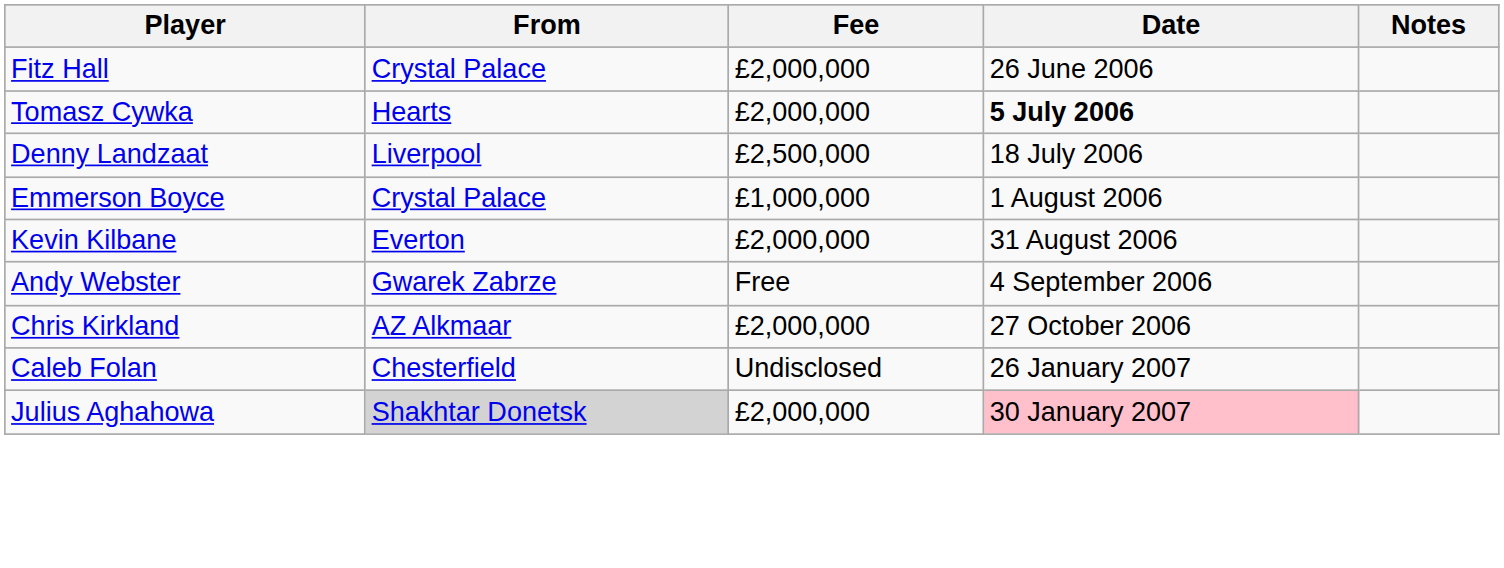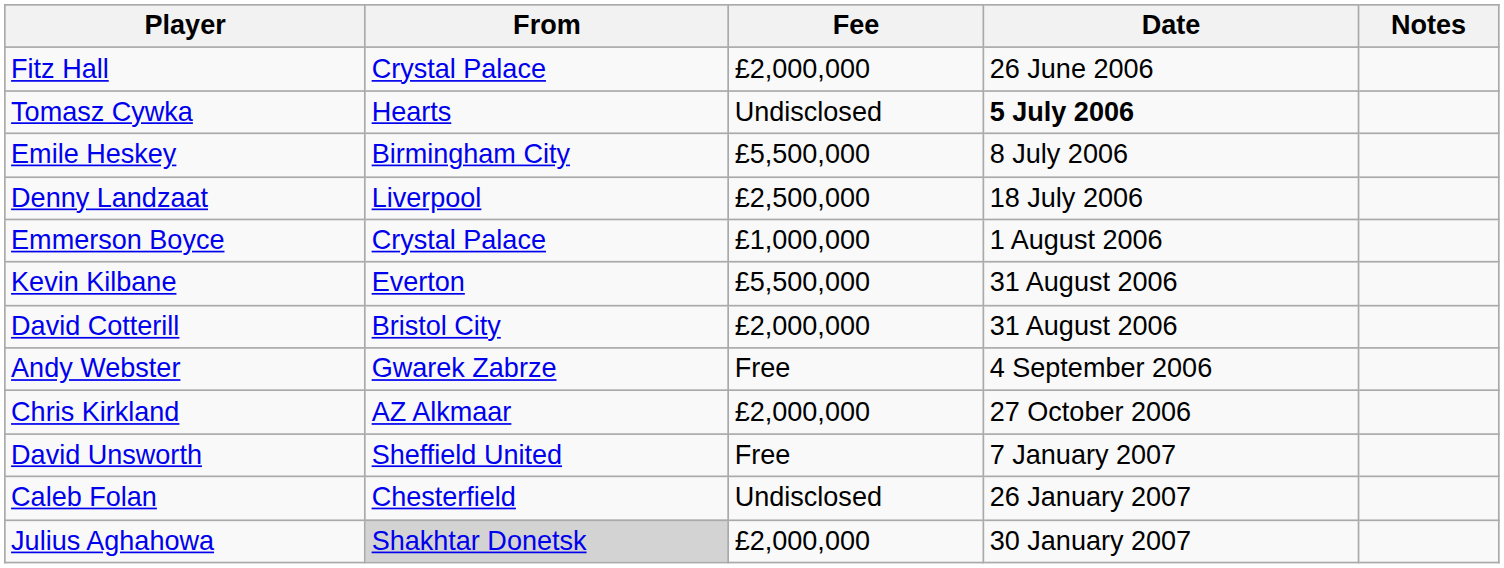Tomasz Cywka | Fee: £2,000,000 -> Undisclosed
+ row: Emile Heskey | Birmingham City | £5,500,000 | 8 July 2006
Kevin Kilbane | Fee: £2,000,000 -> £5,500,000
+ row: David Cotterill | Bristol City | £2,000,000 | 31 August 2006
+ row: David Unsworth | Sheffield United | Free | 7 January 2007
Julius Aghahowa | Date: pink background -> no background
